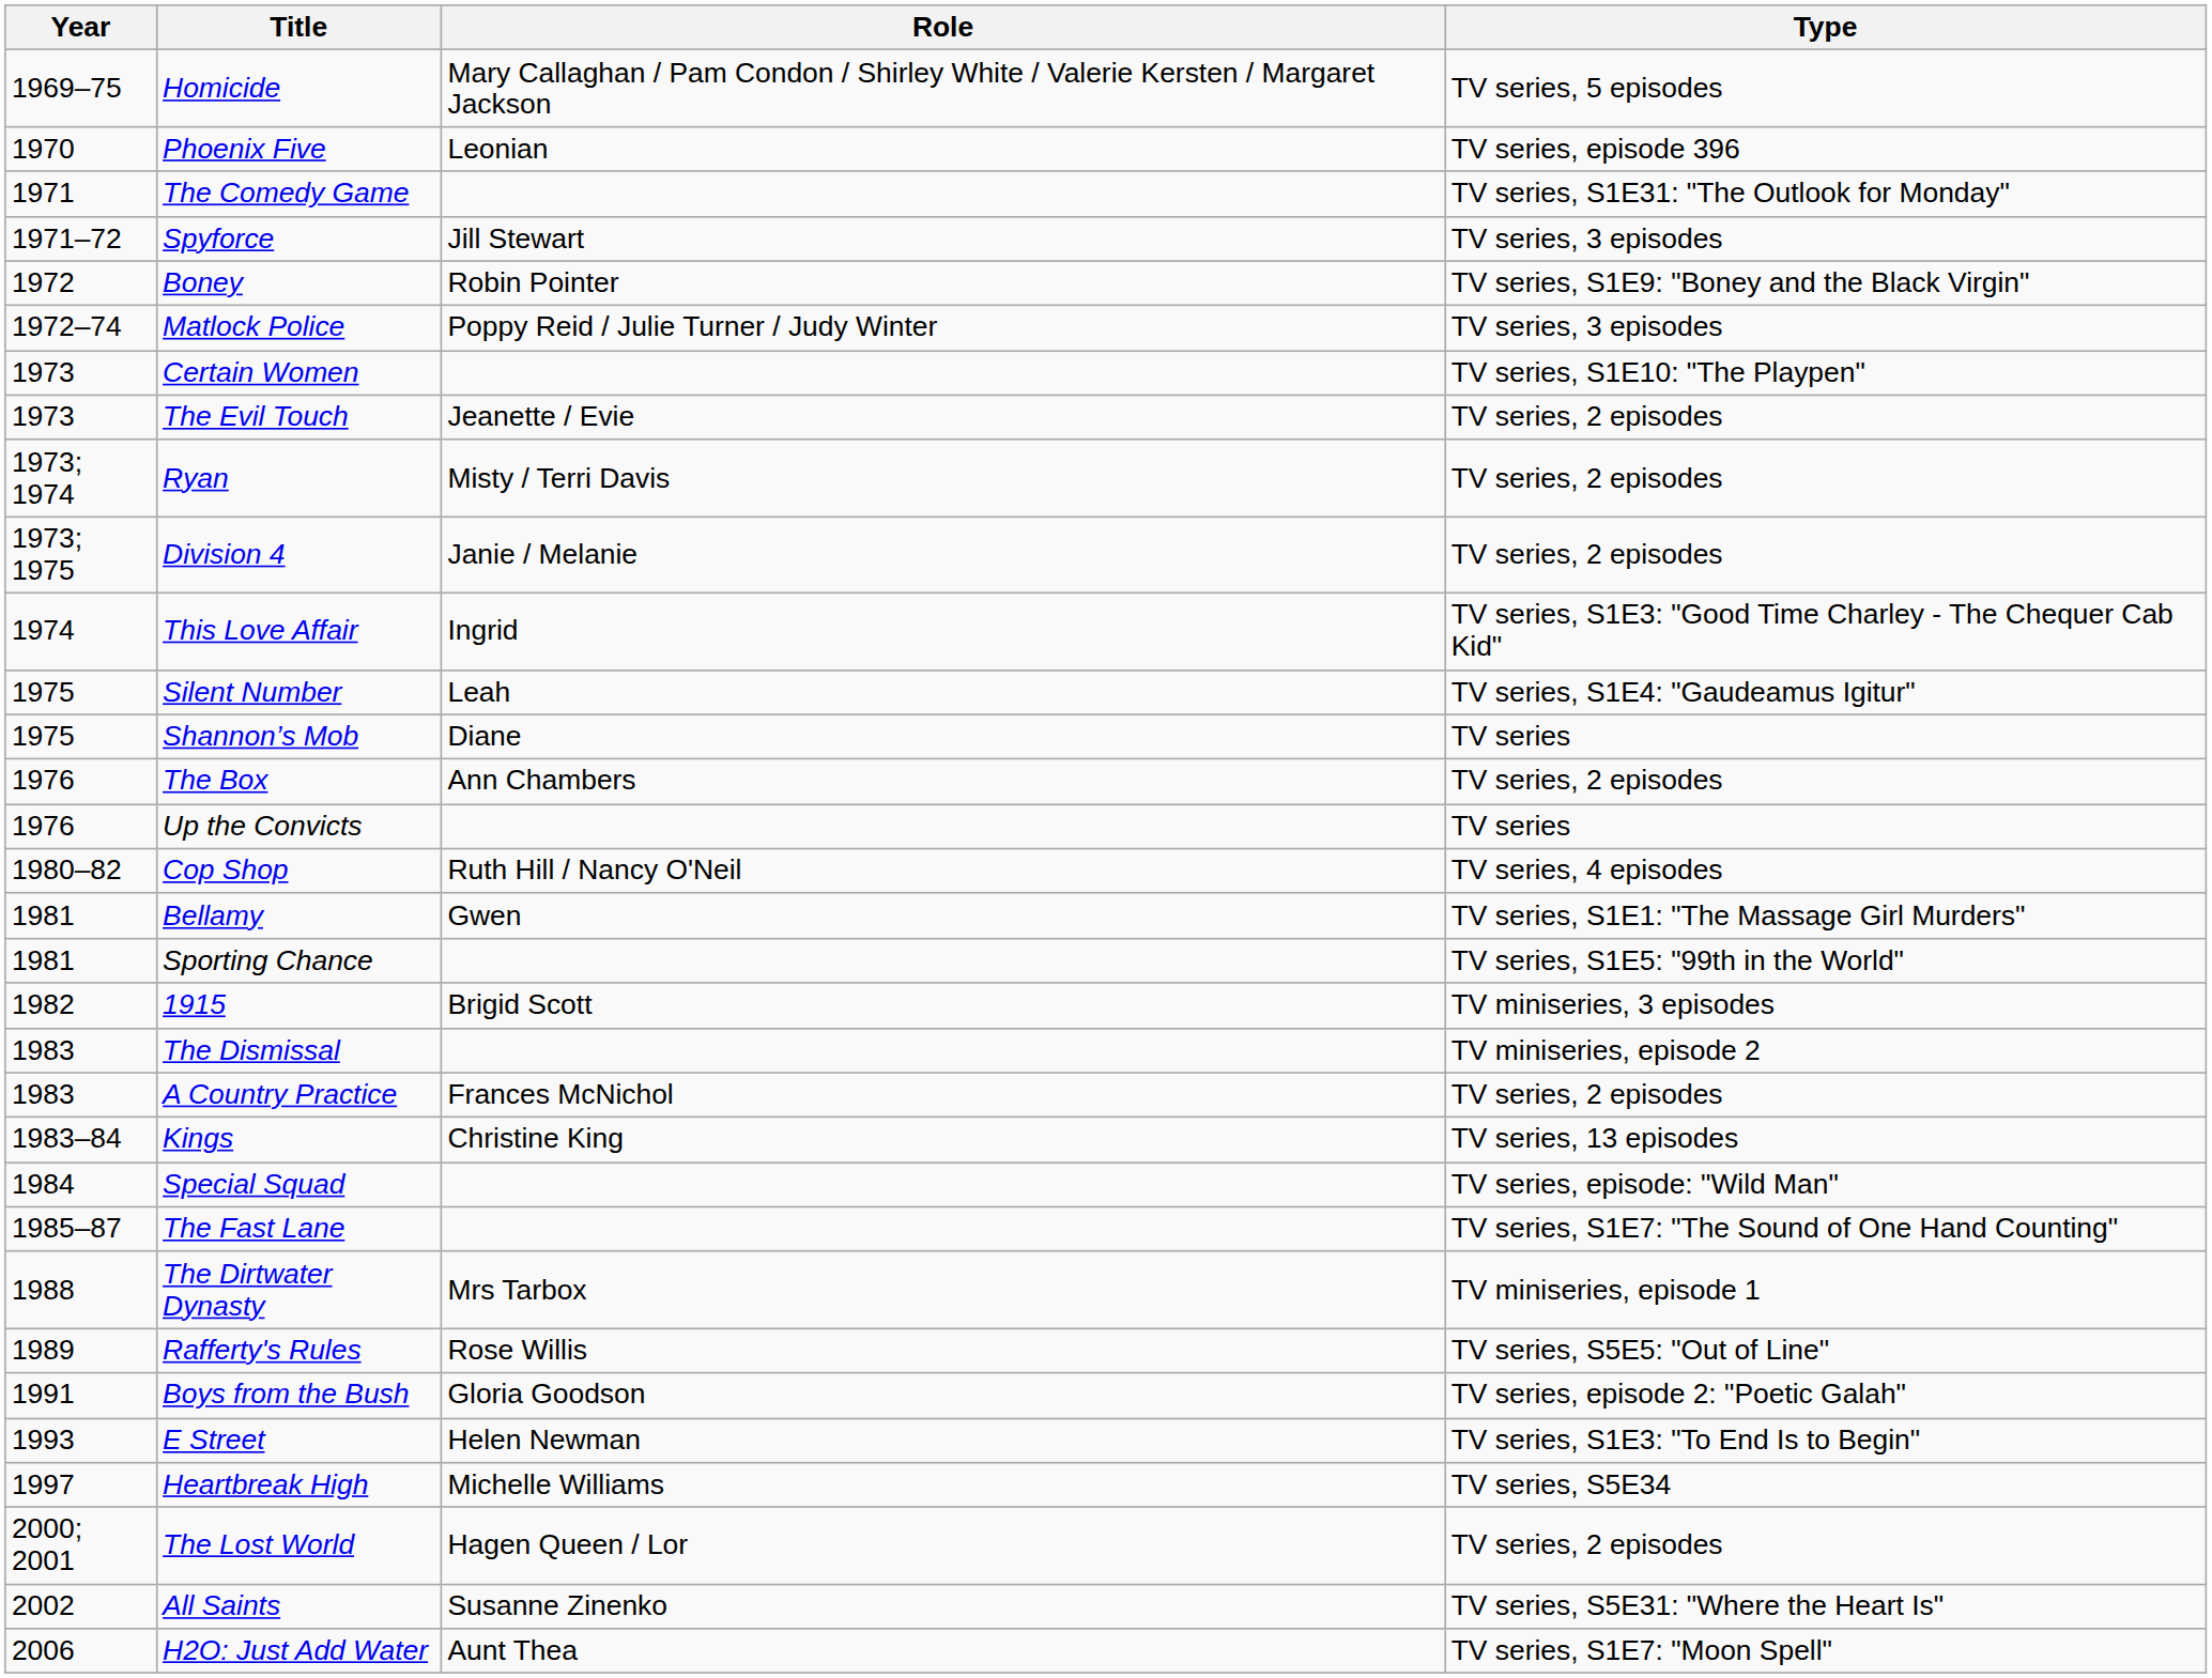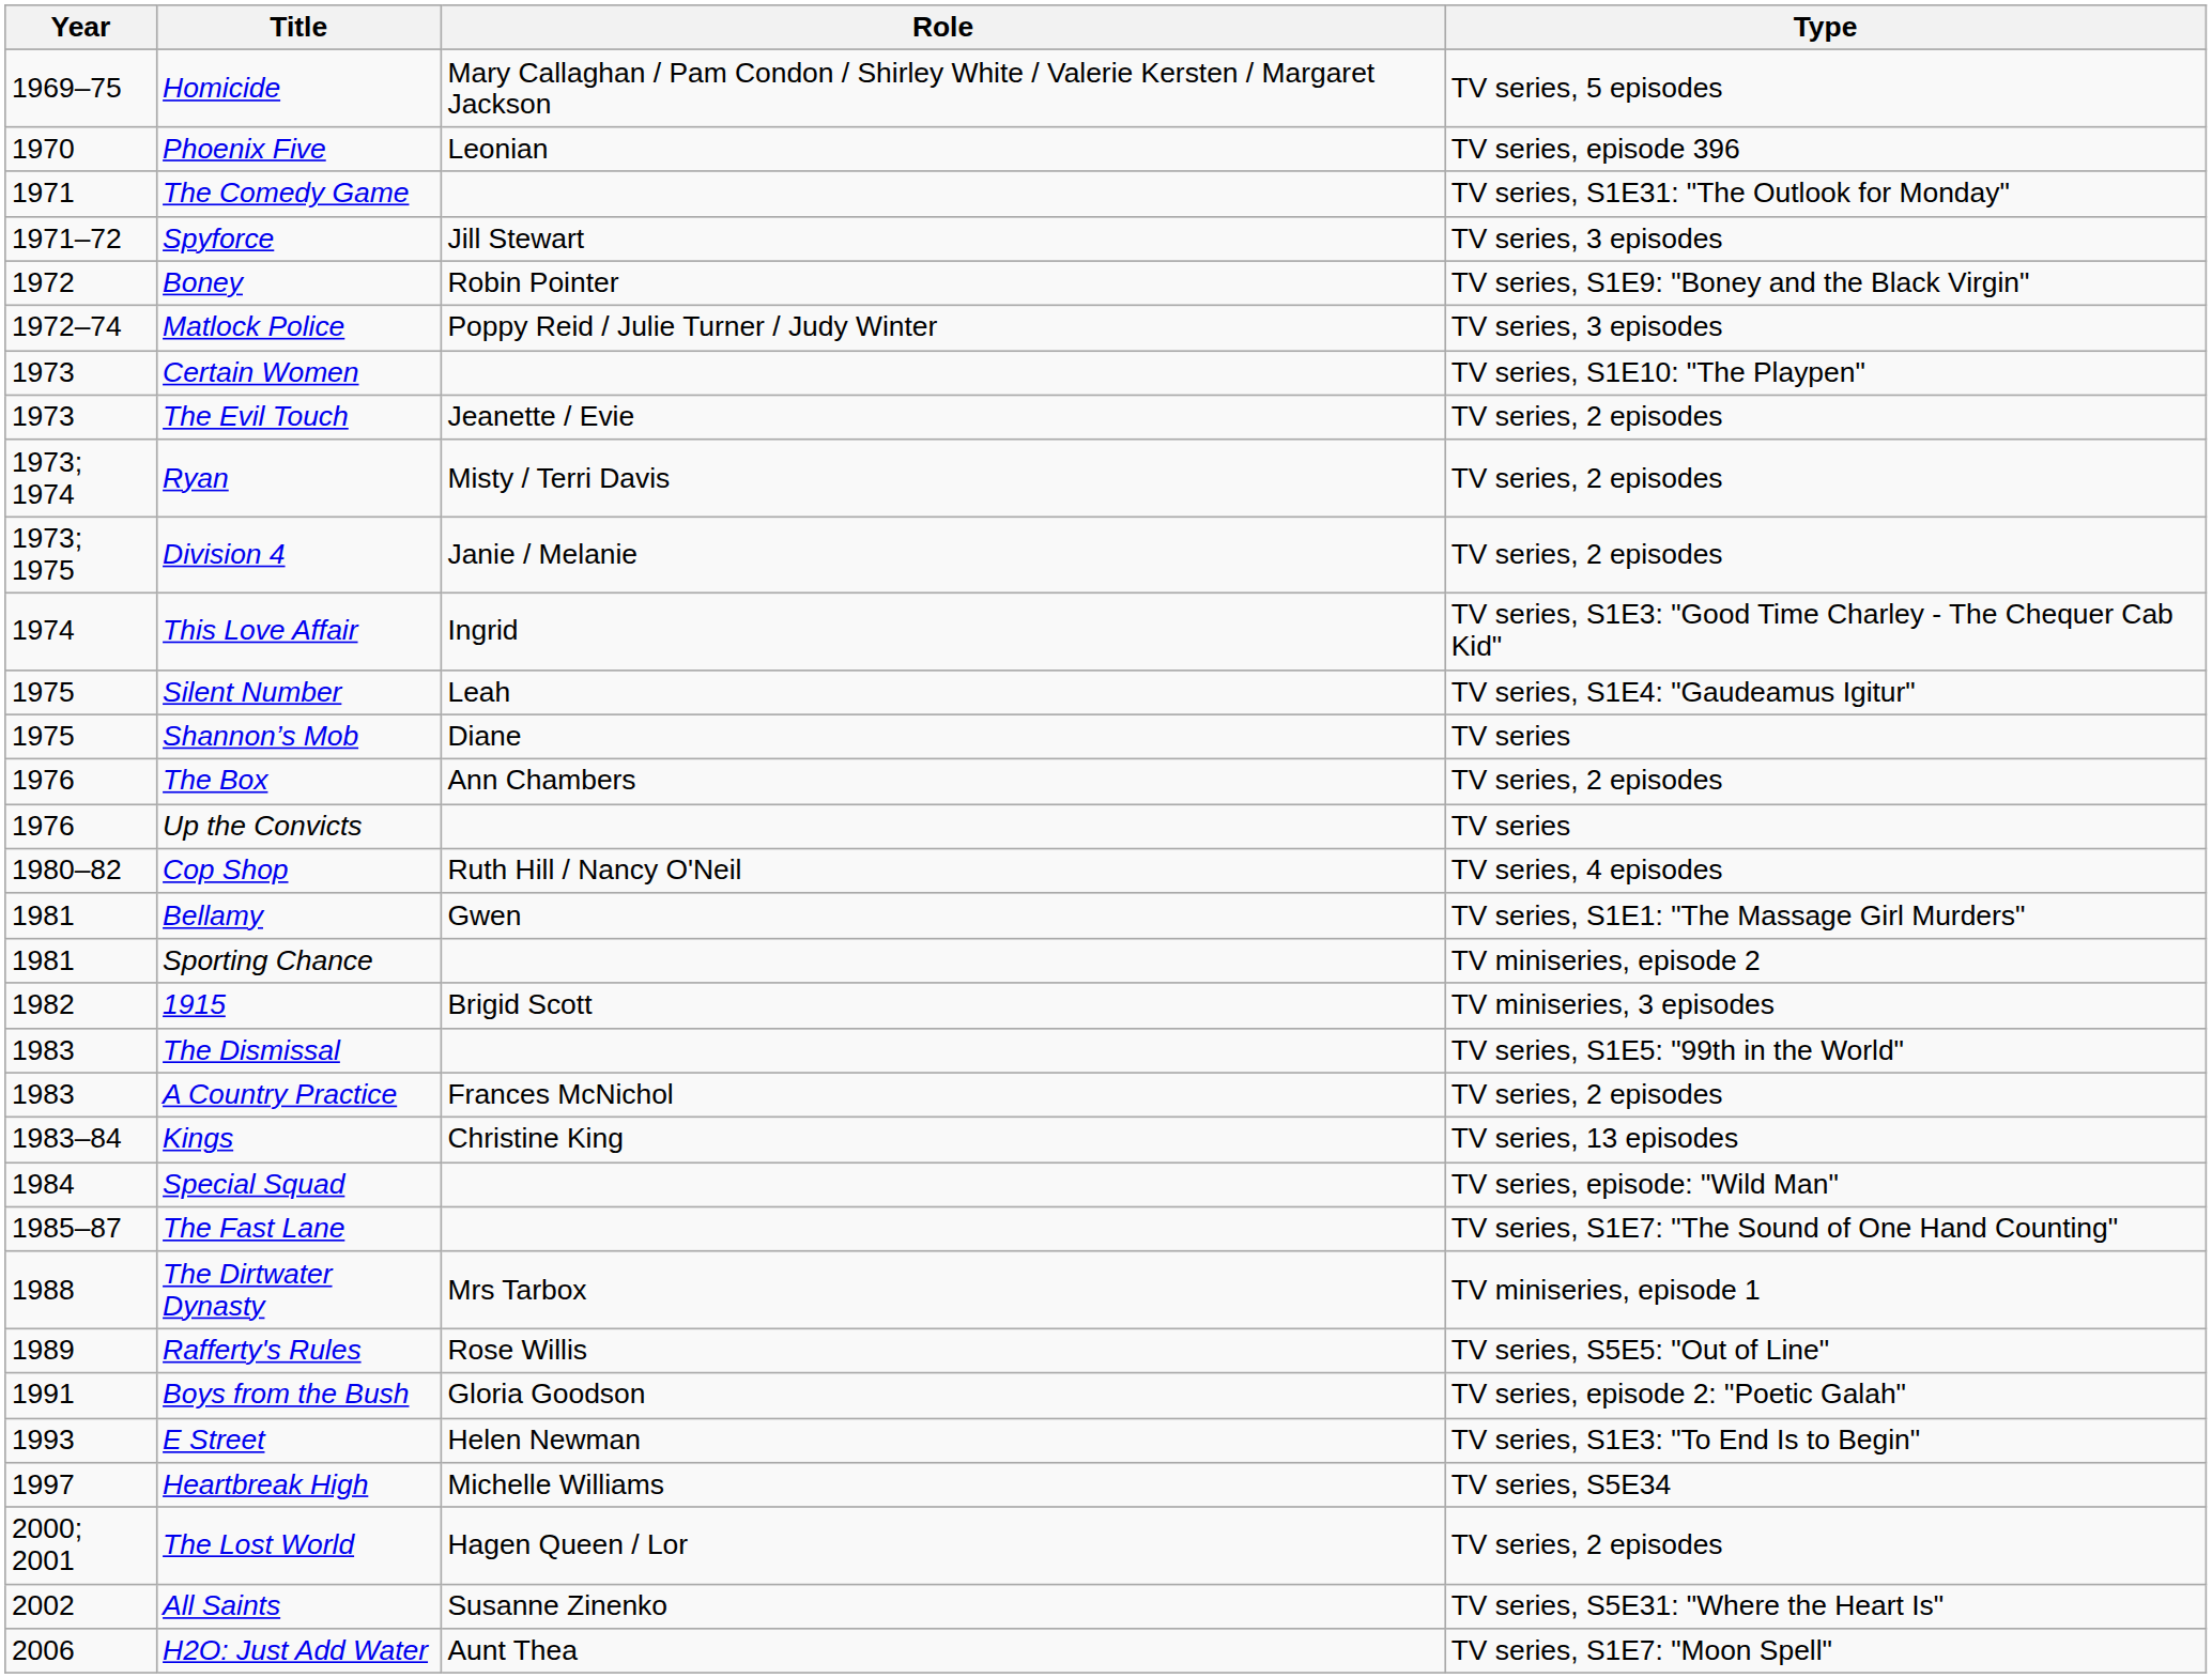Sporting Chance | Type: TV series, S1E5: "99th in the World" -> TV miniseries, episode 2
The Dismissal | Type: TV miniseries, episode 2 -> TV series, S1E5: "99th in the World"
